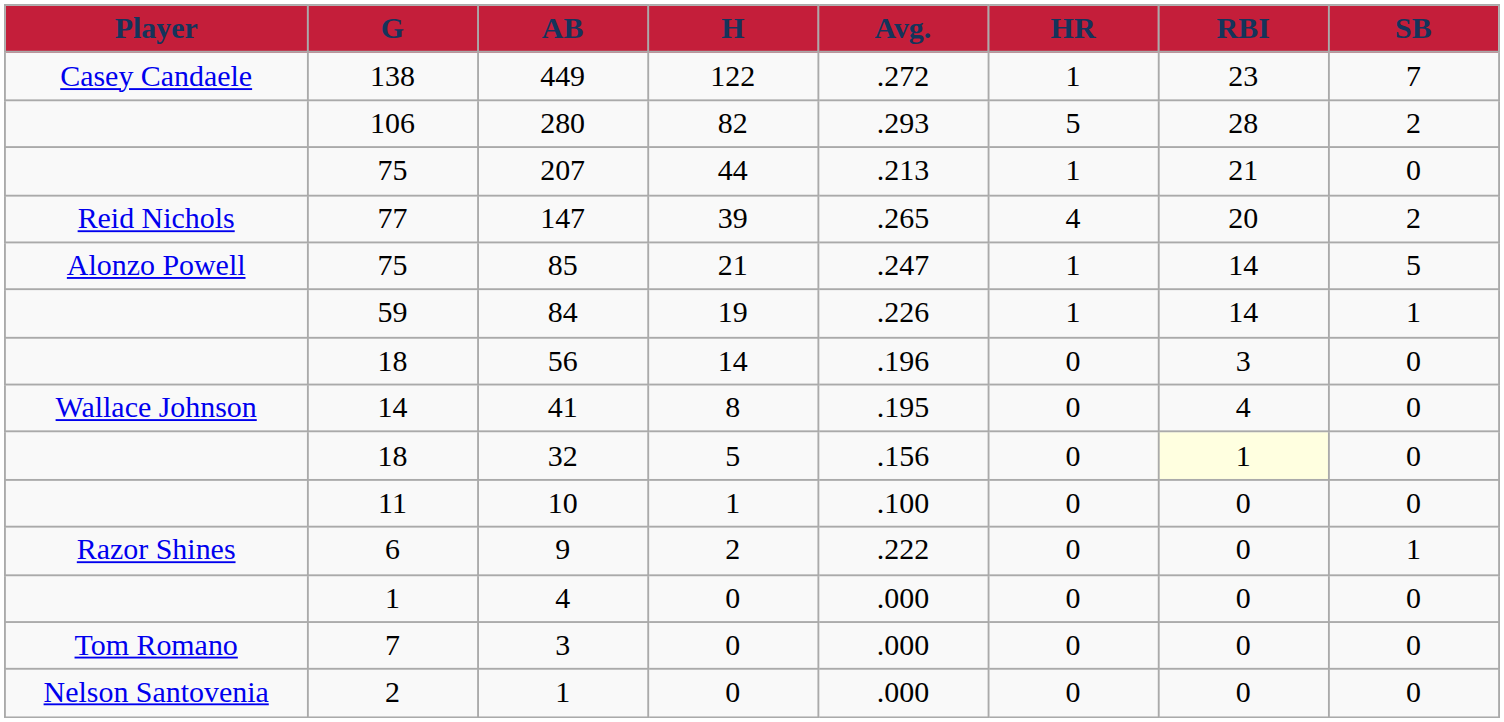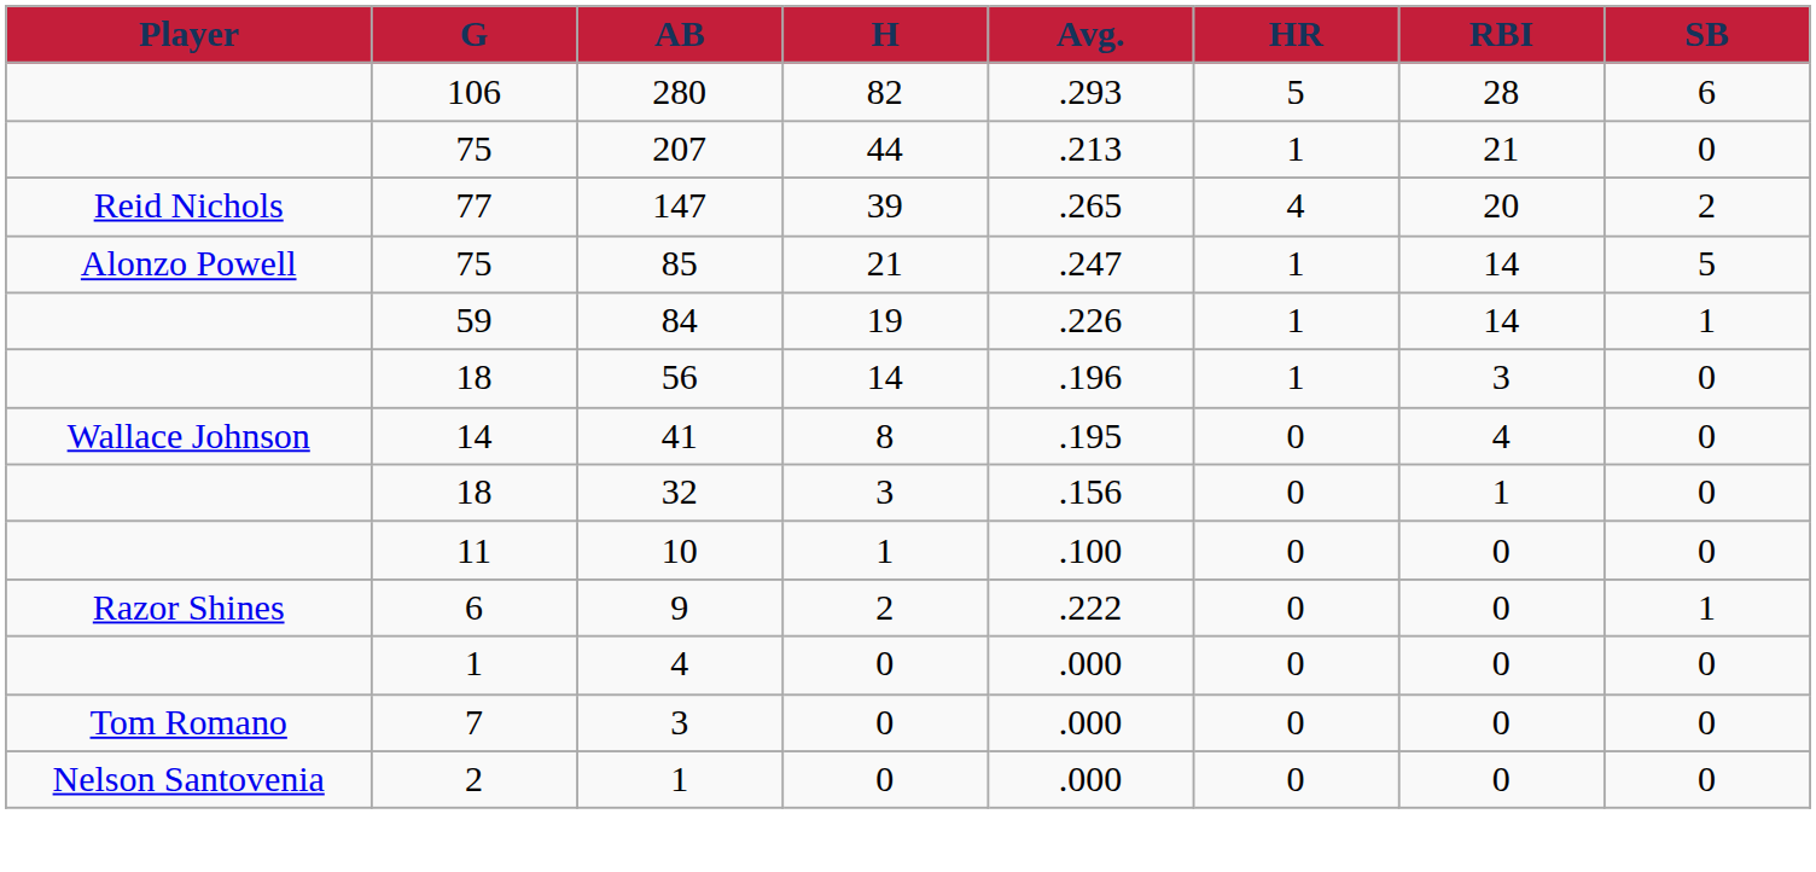- row: Casey Candaele | 138 | 449 | 122 | .272 | 1 | 23 | 7
280 | SB: 2 -> 6
56 | HR: 0 -> 1
32 | H: 5 -> 3
32 | RBI: lightyellow background -> no background
